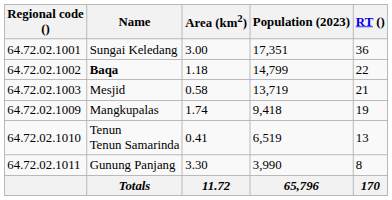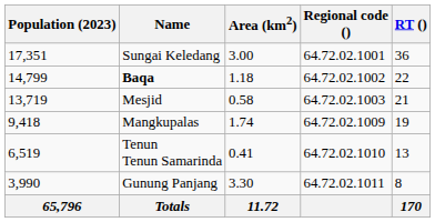columns swapped: Regional code () <-> Population (2023)
